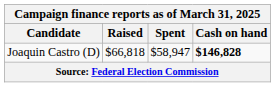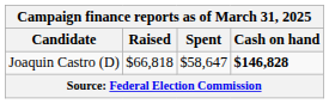Joaquin Castro (D) | Spent: $58,947 -> $58,647
